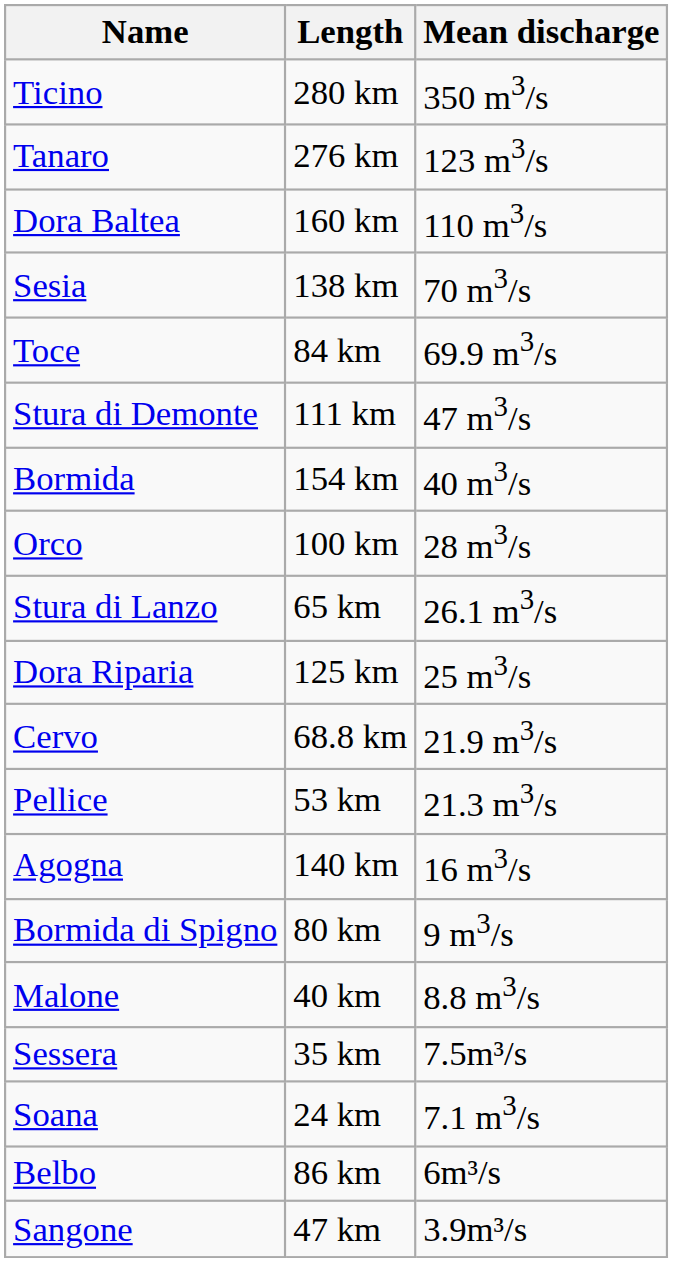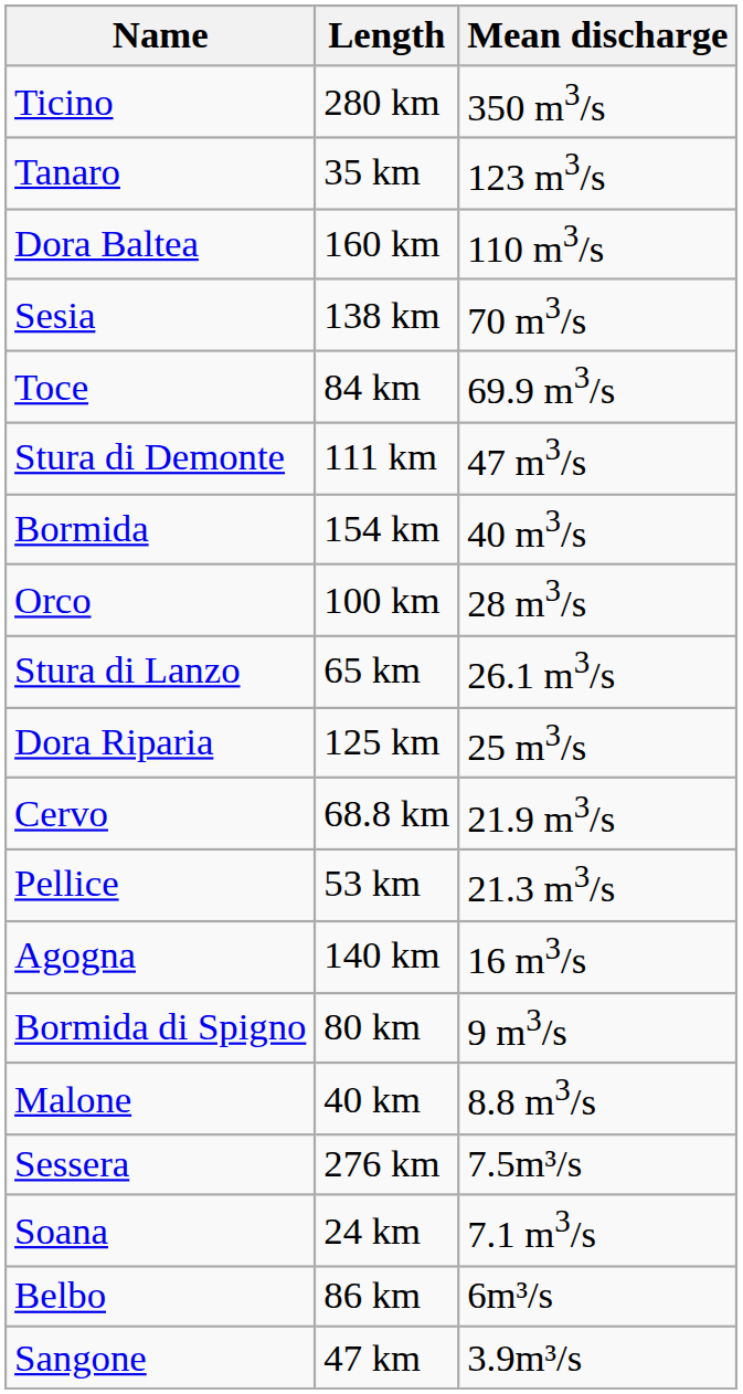Tanaro | Length: 276 km -> 35 km
Sessera | Length: 35 km -> 276 km
